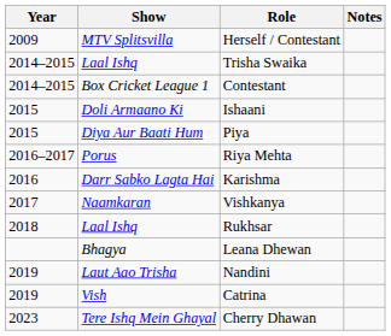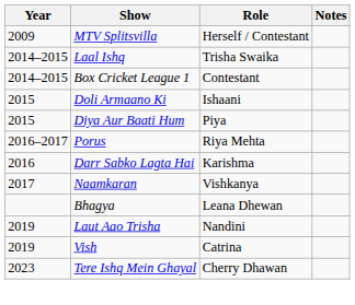- row: 2018 | Laal Ishq | Rukhsar
